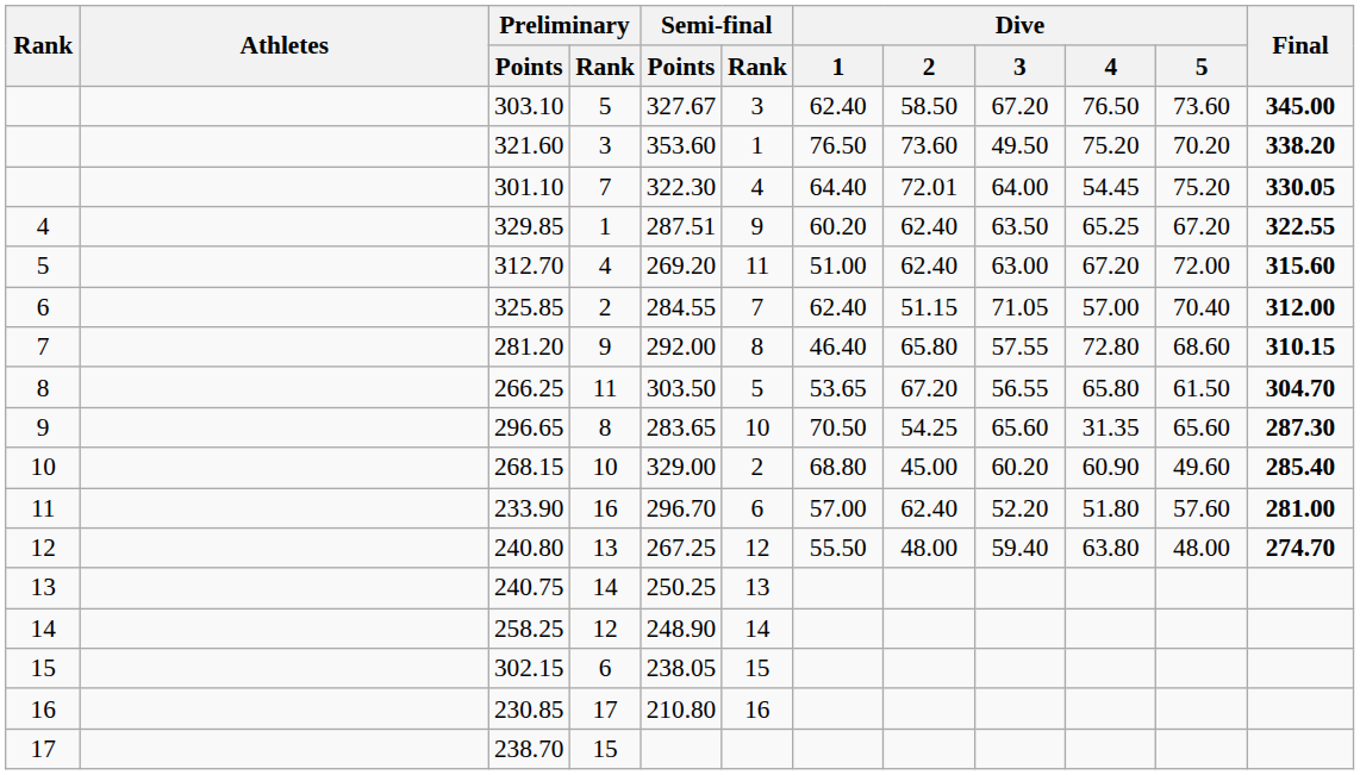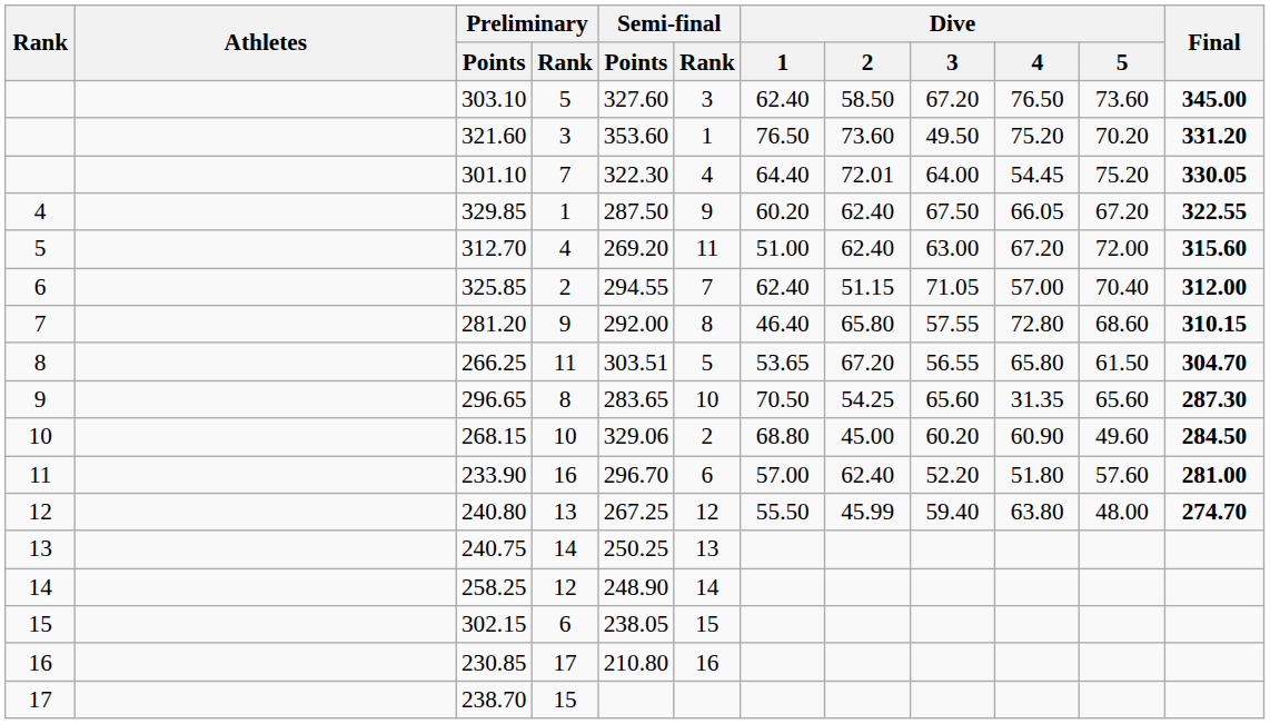303.10 | Semi-final / Points: 327.67 -> 327.60
321.60 | Final: 338.20 -> 331.20
329.85 | Semi-final / Points: 287.51 -> 287.50
329.85 | Dive / 3: 63.50 -> 67.50
329.85 | Dive / 4: 65.25 -> 66.05
325.85 | Semi-final / Points: 284.55 -> 294.55
266.25 | Semi-final / Points: 303.50 -> 303.51
268.15 | Semi-final / Points: 329.00 -> 329.06
268.15 | Final: 285.40 -> 284.50
240.80 | Dive / 2: 48.00 -> 45.99
